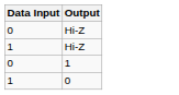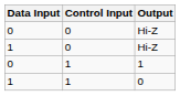+ column: Control Input | 0 | 0 | 1 | 1
